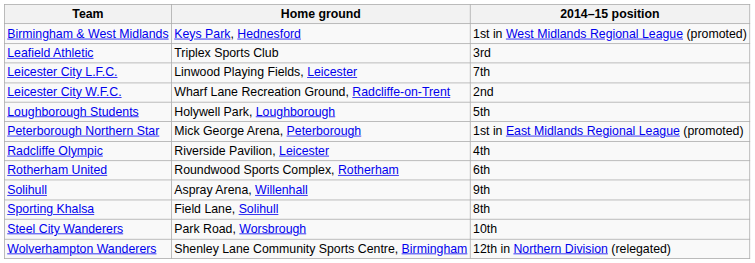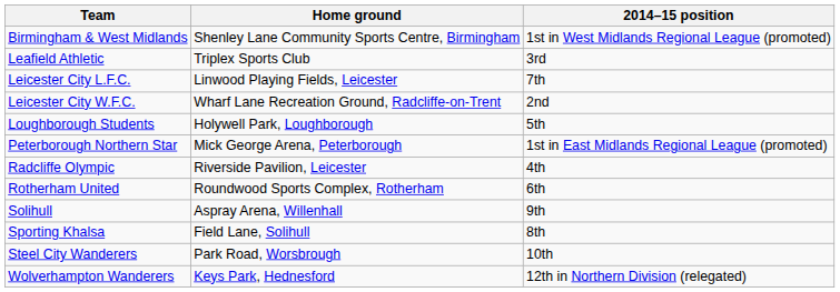Birmingham & West Midlands | Home ground: Keys Park, Hednesford -> Shenley Lane Community Sports Centre, Birmingham
Wolverhampton Wanderers | Home ground: Shenley Lane Community Sports Centre, Birmingham -> Keys Park, Hednesford
